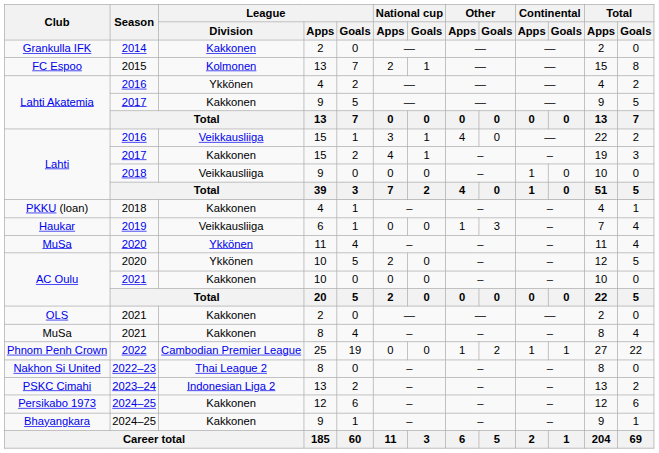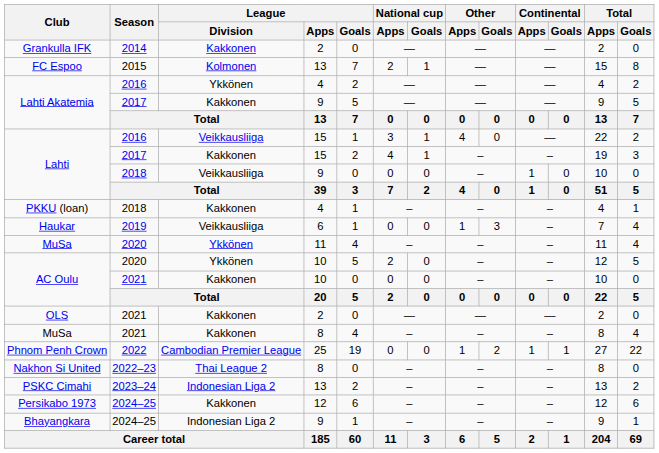Bhayangkara | League / Division: Kakkonen -> Indonesian Liga 2
